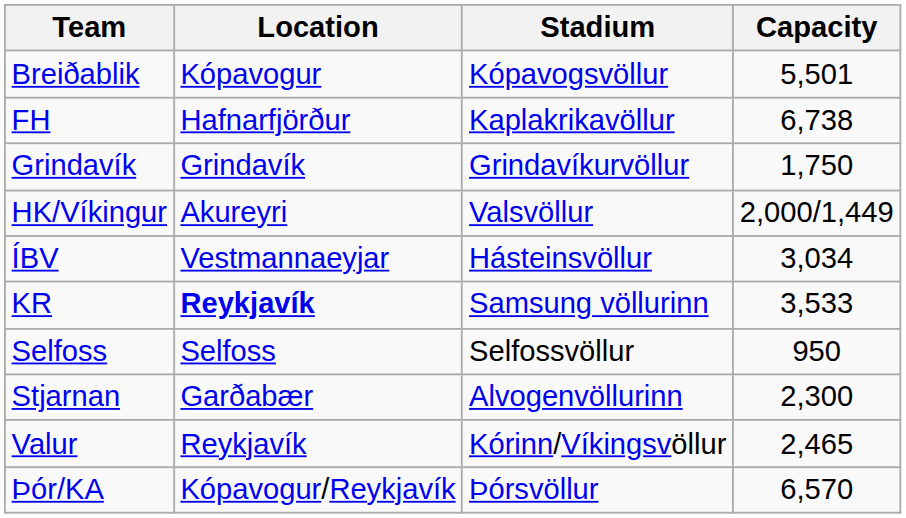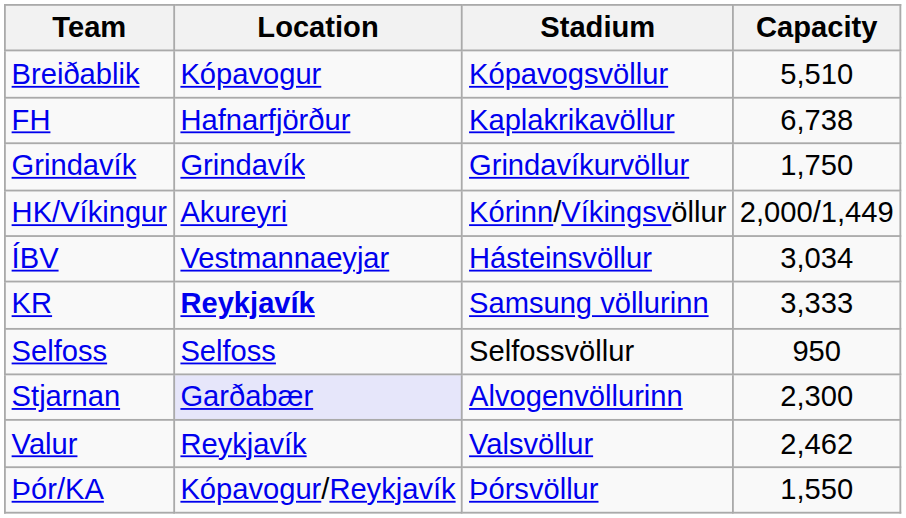Breiðablik | Capacity: 5,501 -> 5,510
HK/Víkingur | Stadium: Valsvöllur -> Kórinn/Víkingsvöllur
KR | Capacity: 3,533 -> 3,333
Stjarnan | Location: no background -> lavender background
Valur | Stadium: Kórinn/Víkingsvöllur -> Valsvöllur
Valur | Capacity: 2,465 -> 2,462
Þór/KA | Capacity: 6,570 -> 1,550
